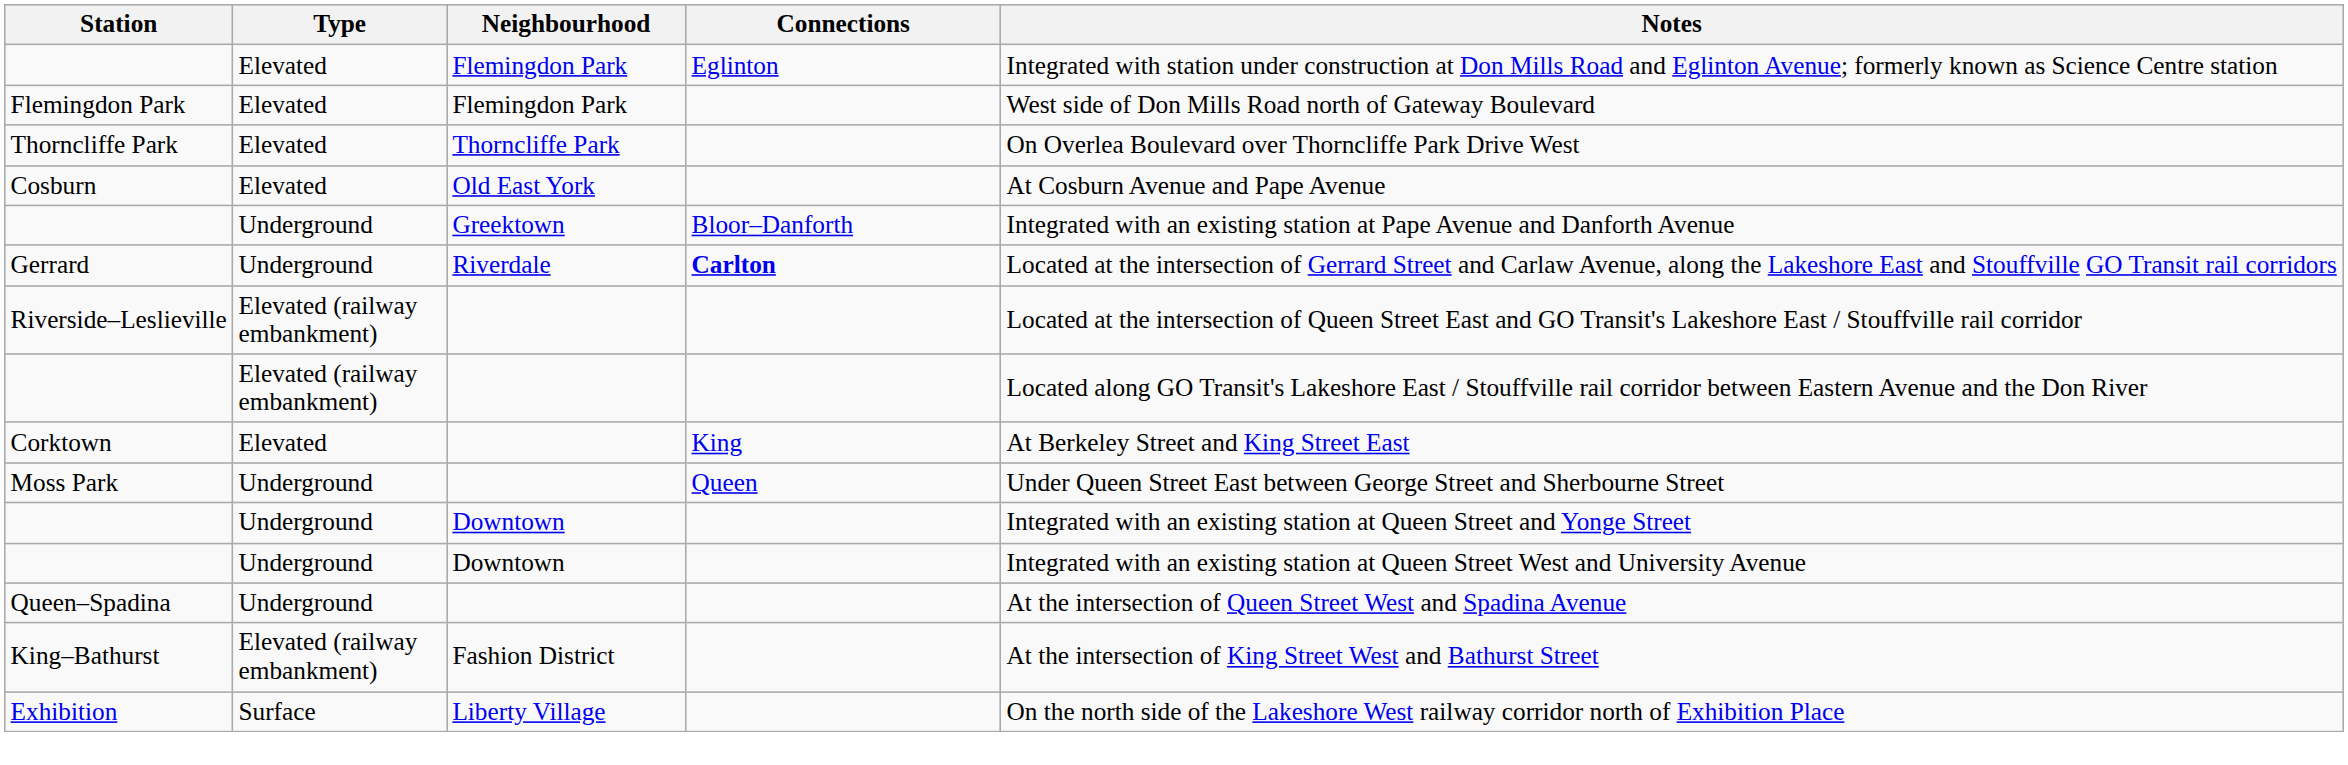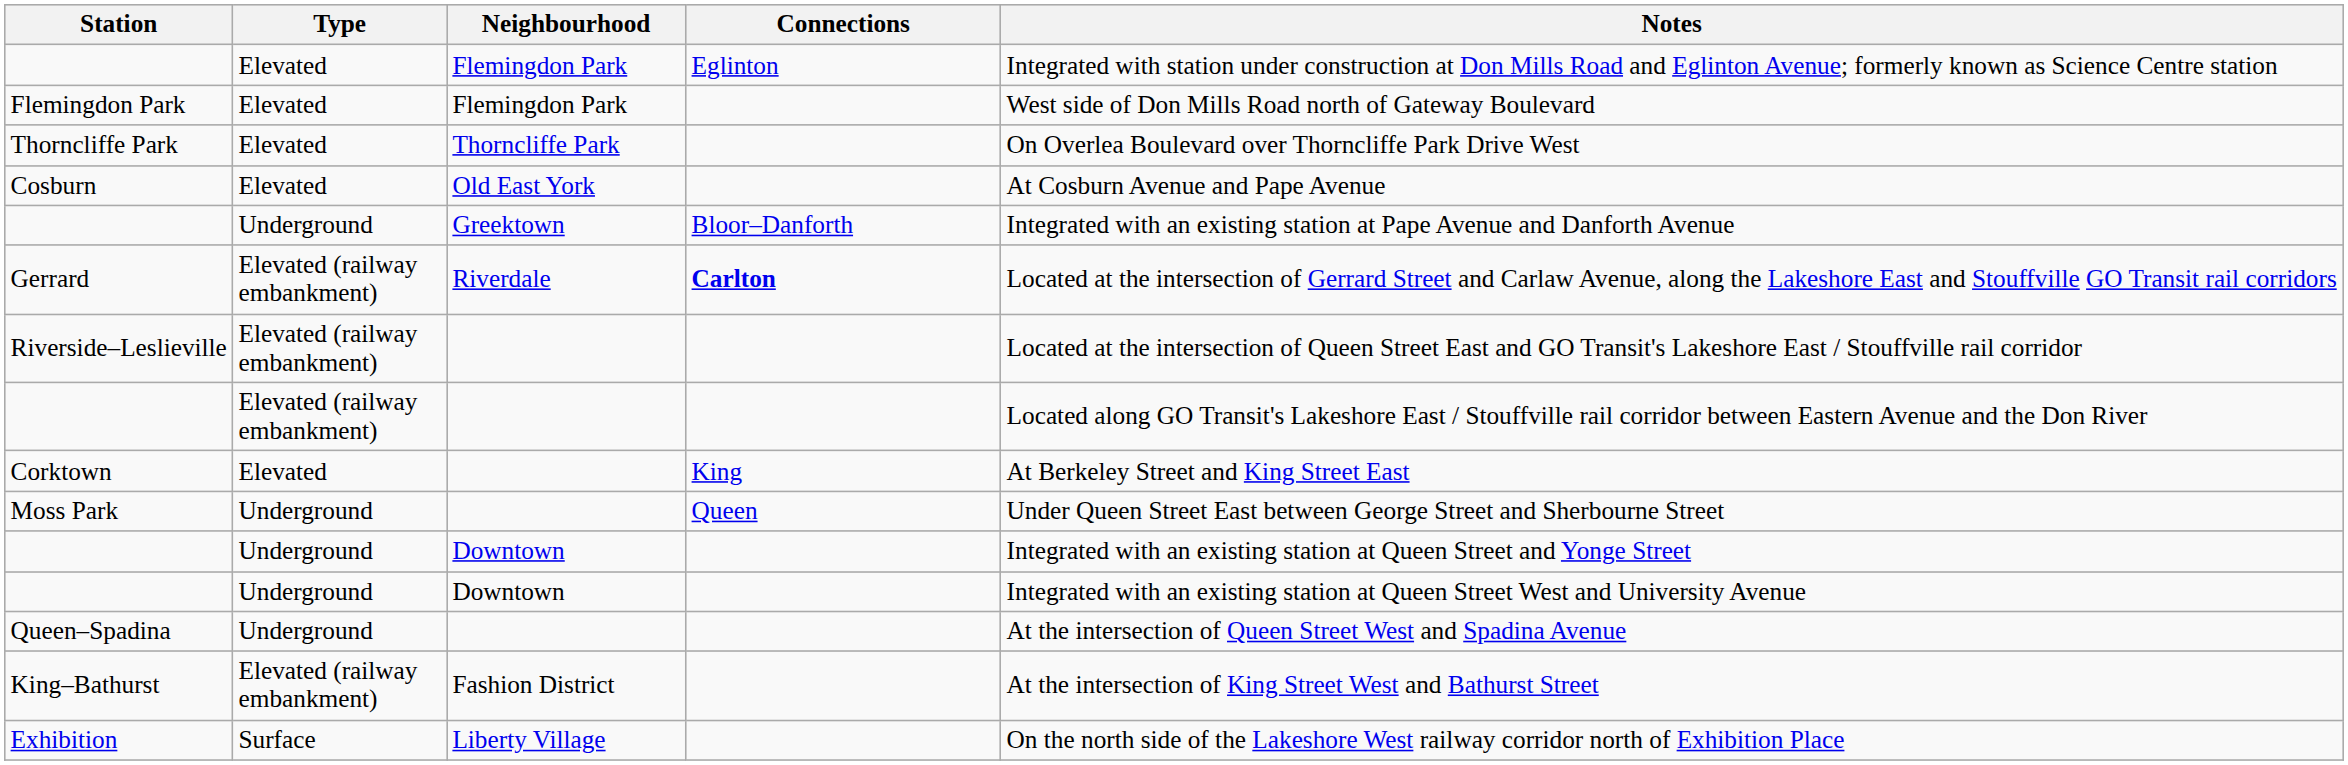Gerrard | Type: Underground -> Elevated (railway embankment)
